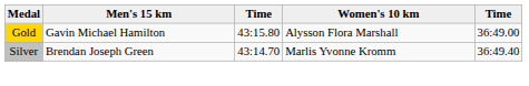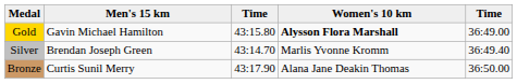Gold | Women's 10 km: normal -> bold
+ row: Bronze | Curtis Sunil Merry | 43:17.90 | Alana Jane Deakin Thomas | 36:50.00
